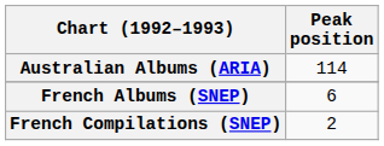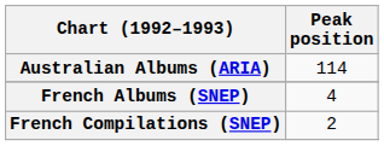French Albums (SNEP) | Peak position: 6 -> 4
